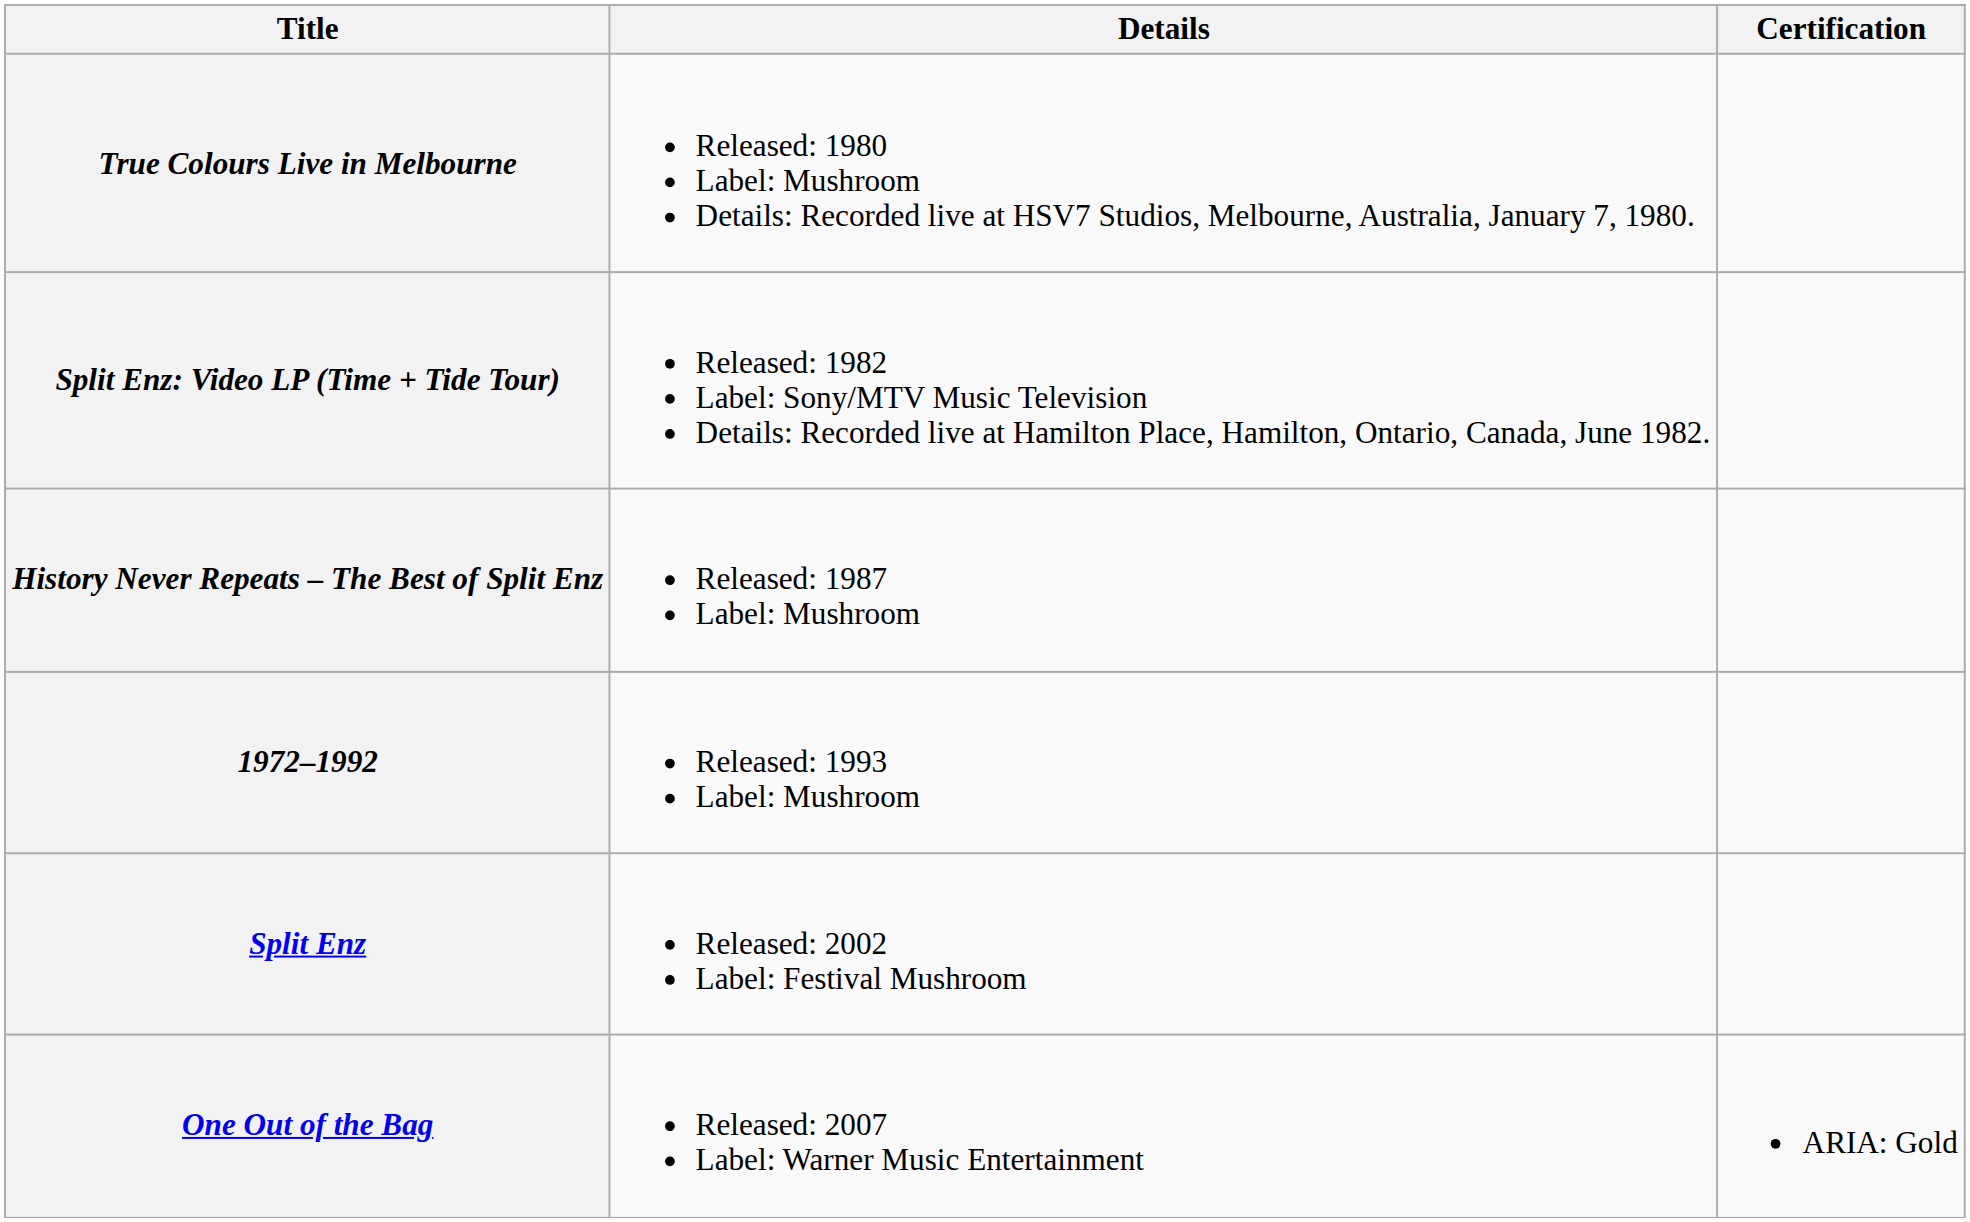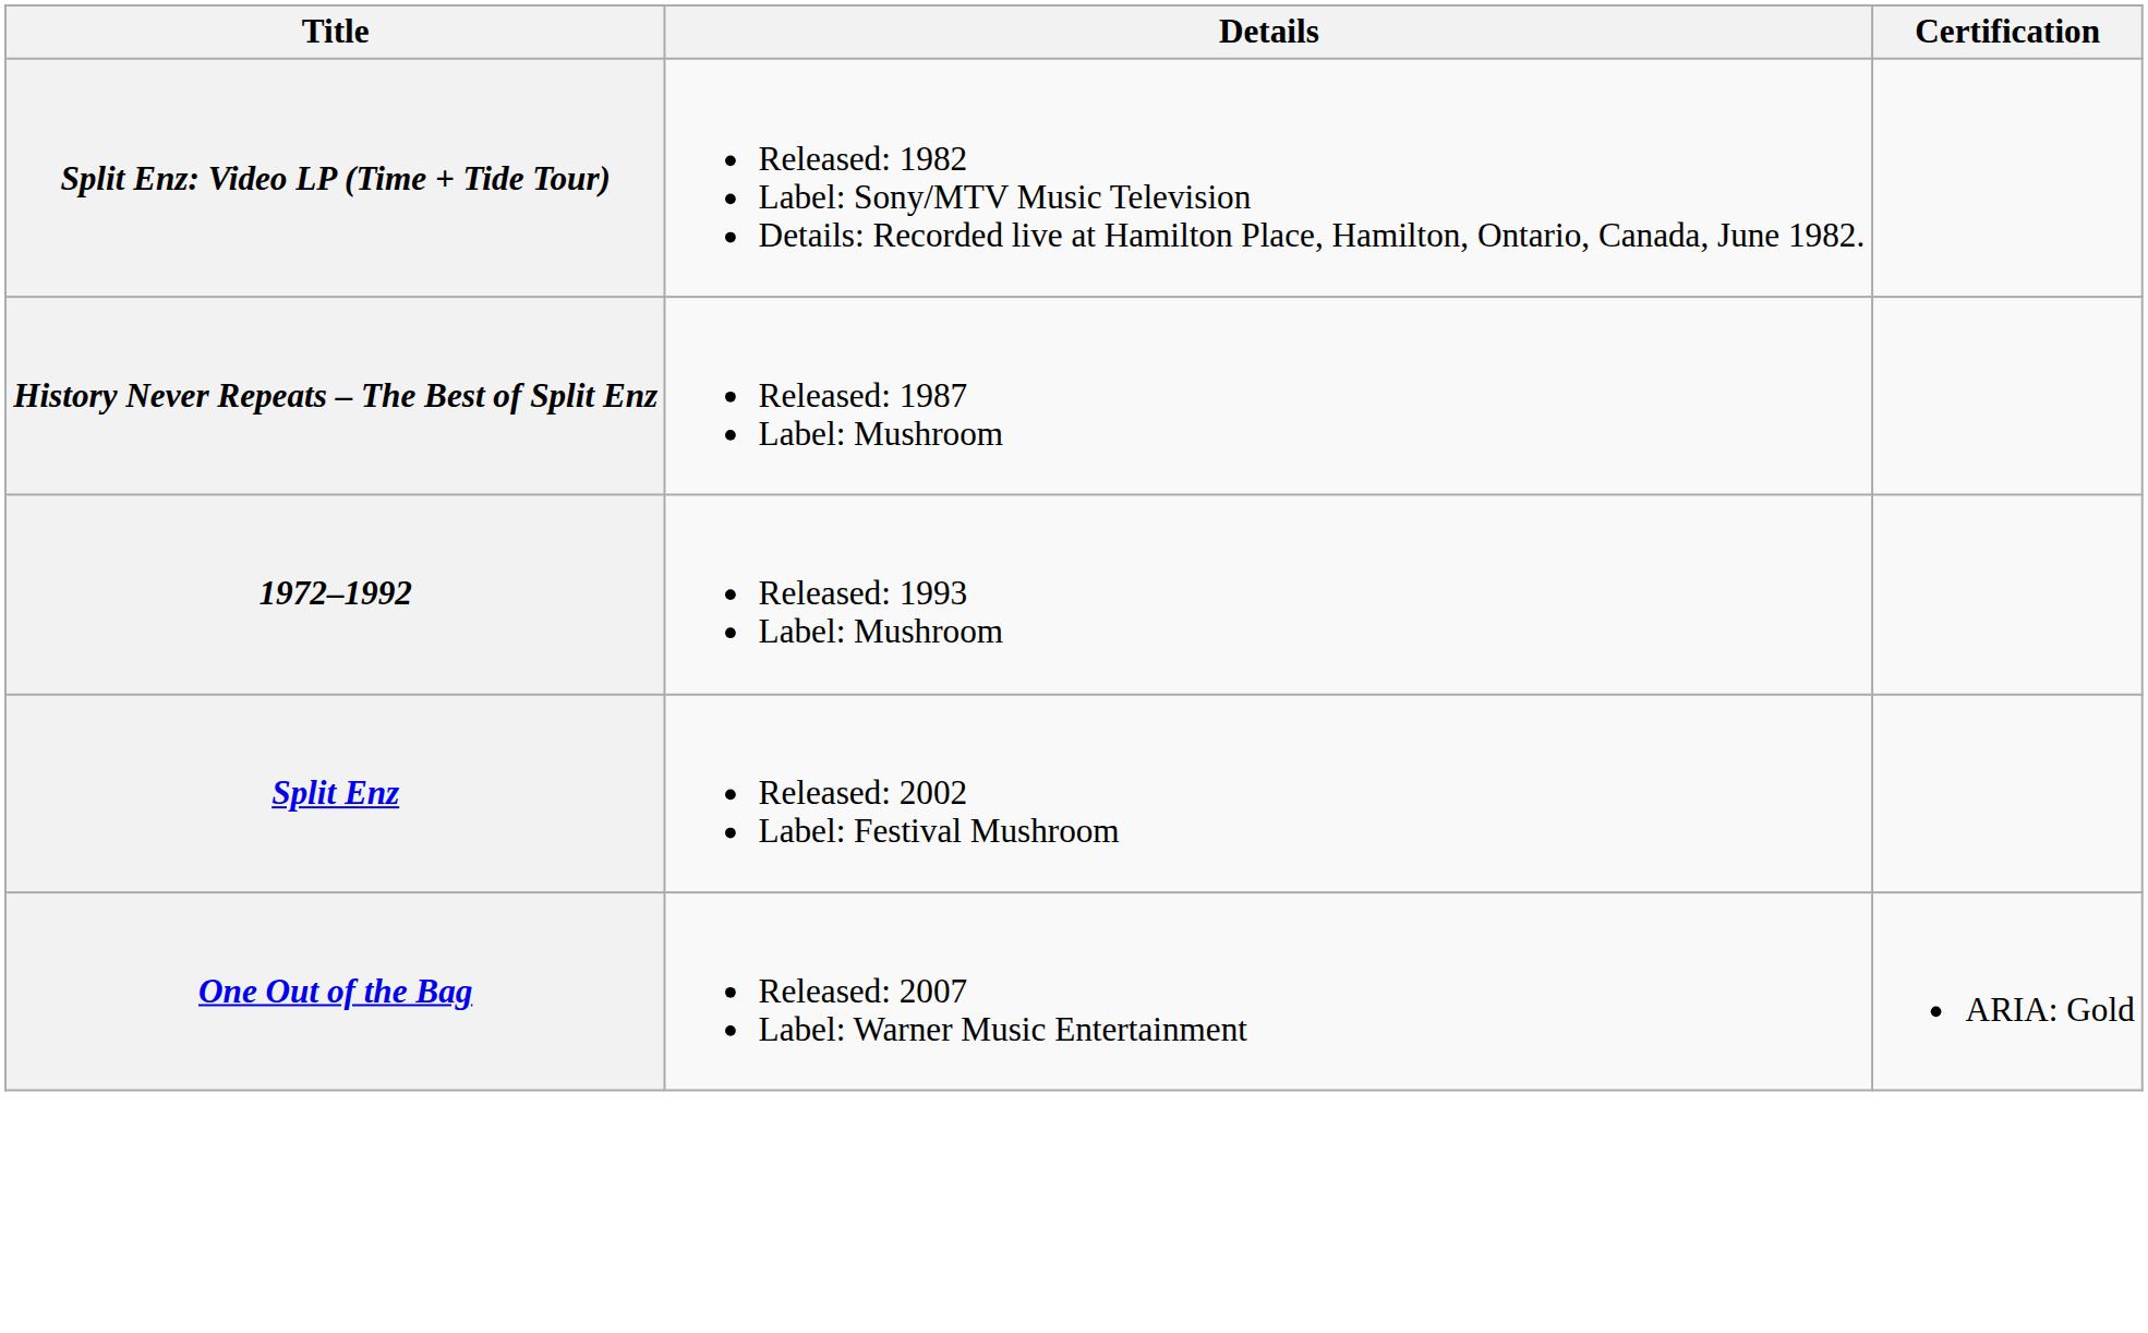- row: True Colours Live in Melbourne | Released: 1980 Label: Mushroom Details: Recorded live at HSV7 Studios, Melbourne, Australia, January 7, 1980.
